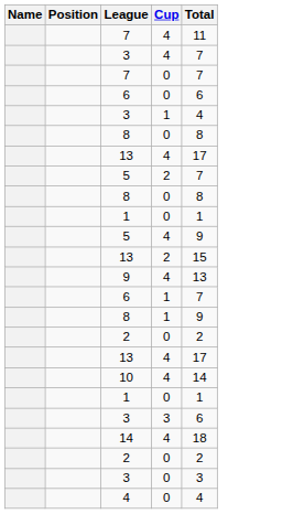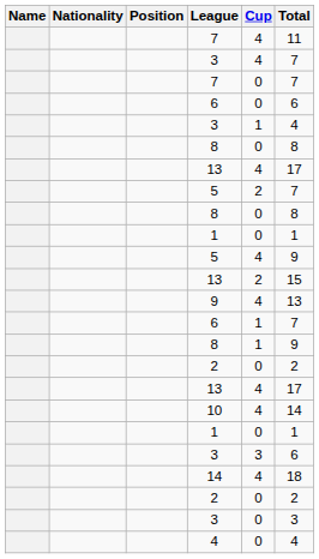+ column: Nationality
